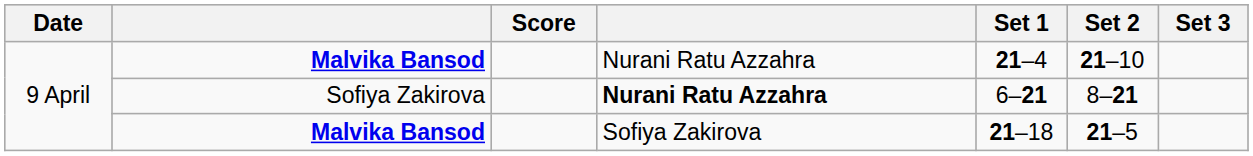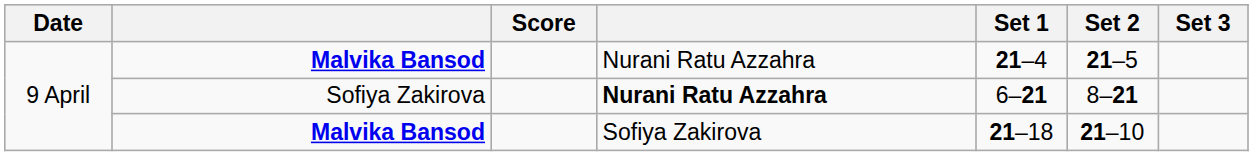Malvika Bansod / Nurani Ratu Azzahra | Set 2: 21–10 -> 21–5
Malvika Bansod / Sofiya Zakirova | Set 2: 21–5 -> 21–10
